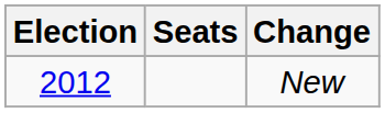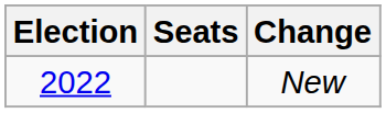New | Election: 2012 -> 2022
